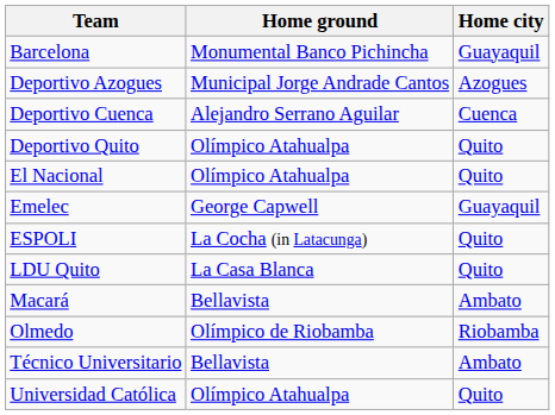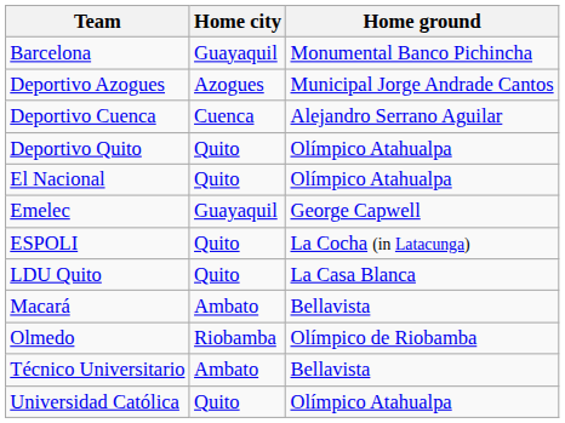columns swapped: Home city <-> Home ground
